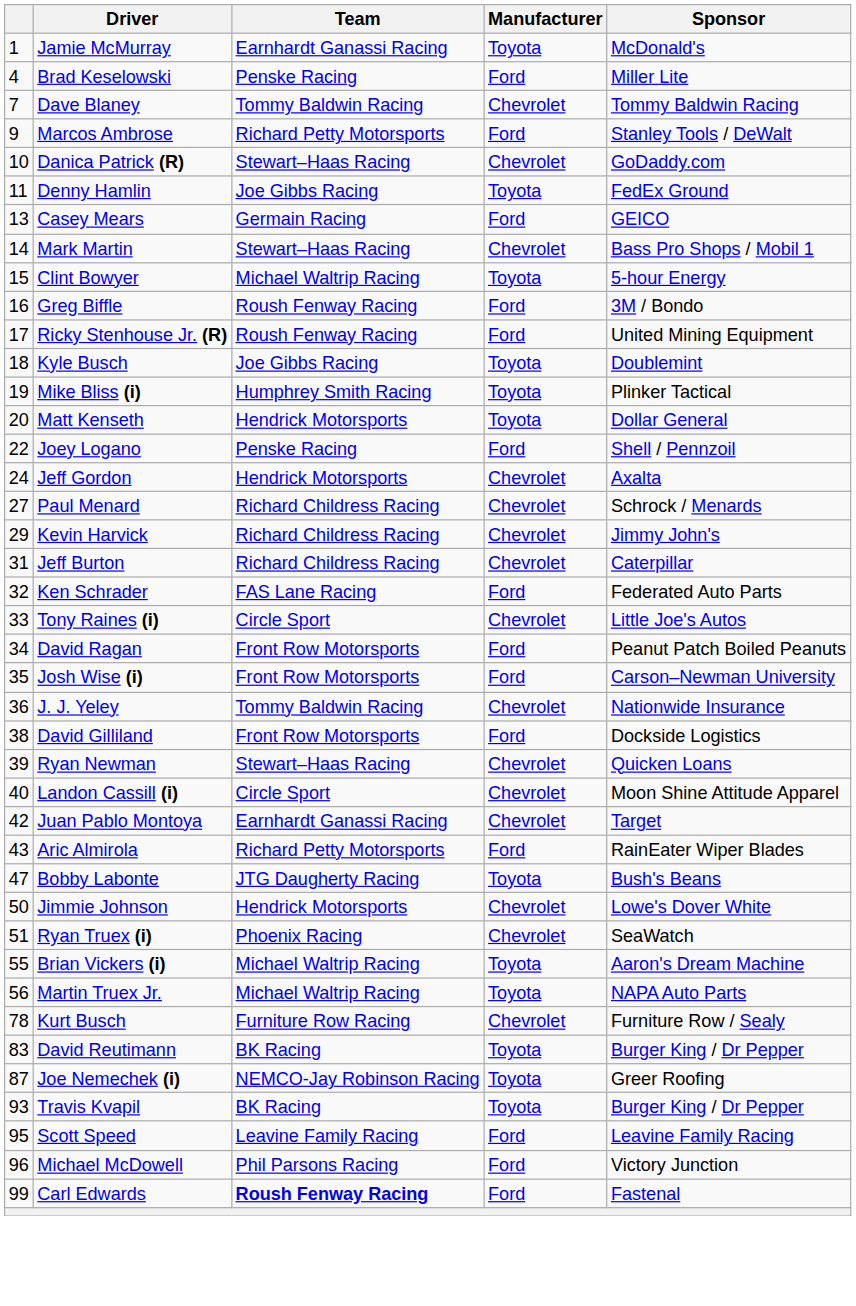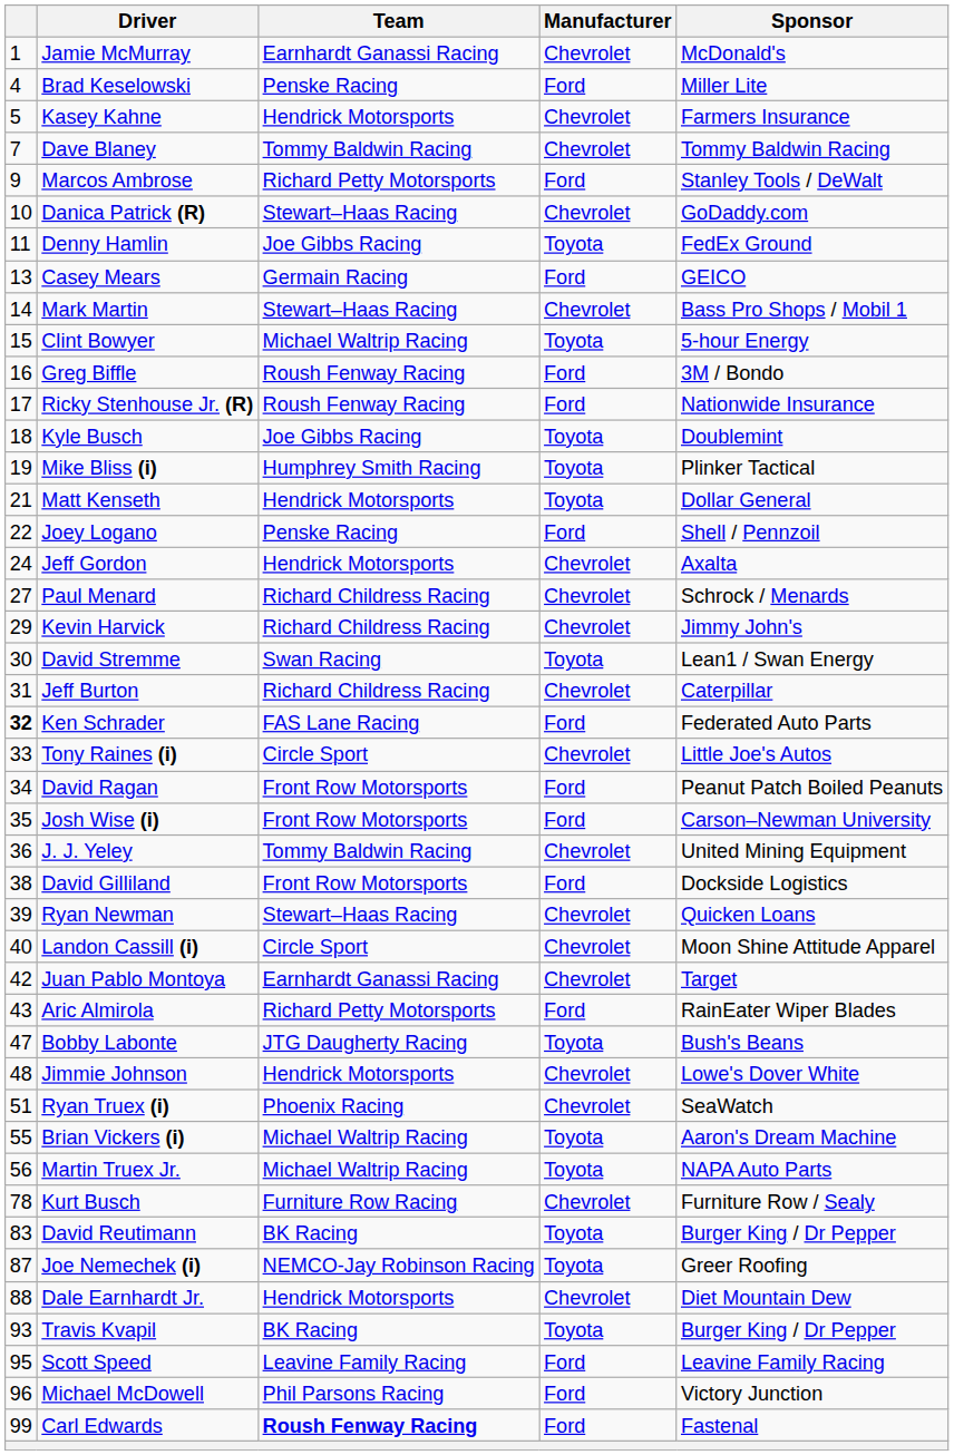Jamie McMurray | Manufacturer: Toyota -> Chevrolet
+ row: 5 | Kasey Kahne | Hendrick Motorsports | Chevrolet | Farmers Insurance
Ricky Stenhouse Jr. (R) | Sponsor: United Mining Equipment -> Nationwide Insurance
Matt Kenseth | column 1: 20 -> 21
+ row: 30 | David Stremme | Swan Racing | Toyota | Lean1 / Swan Energy
Ken Schrader | column 1: normal -> bold
J. J. Yeley | Sponsor: Nationwide Insurance -> United Mining Equipment
Jimmie Johnson | column 1: 50 -> 48
+ row: 88 | Dale Earnhardt Jr. | Hendrick Motorsports | Chevrolet | Diet Mountain Dew
